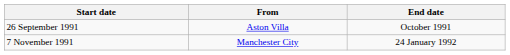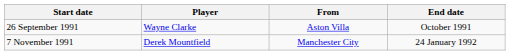+ column: Player | Wayne Clarke | Derek Mountfield
